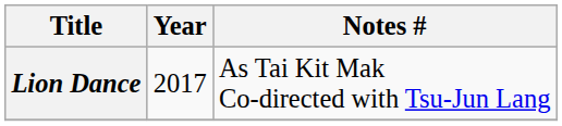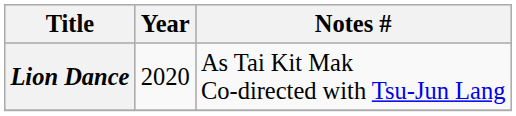Lion Dance | Year: 2017 -> 2020
